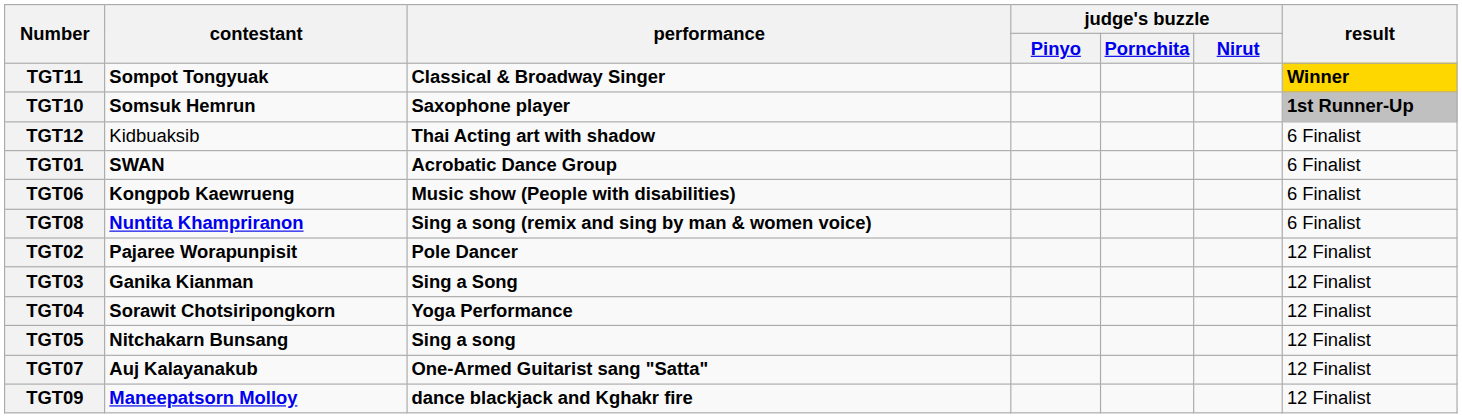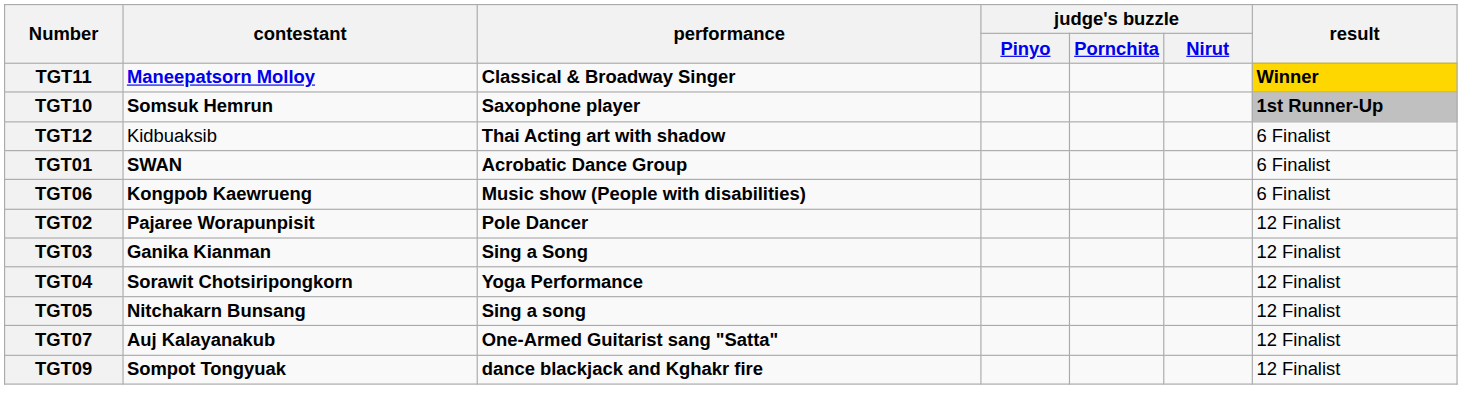TGT11 | contestant: Sompot Tongyuak -> Maneepatsorn Molloy
- row: TGT08 | Nuntita Khampriranon | Sing a song (remix and sing by man & women voice) | 6 Finalist
TGT09 | contestant: Maneepatsorn Molloy -> Sompot Tongyuak
